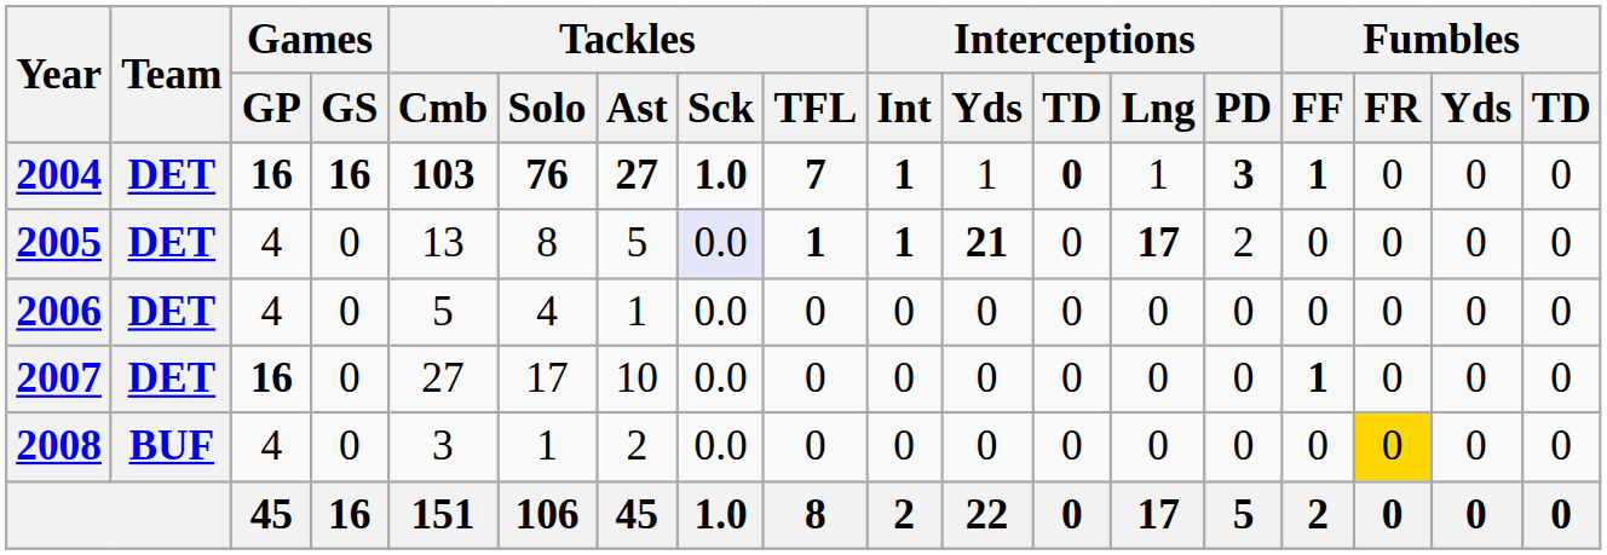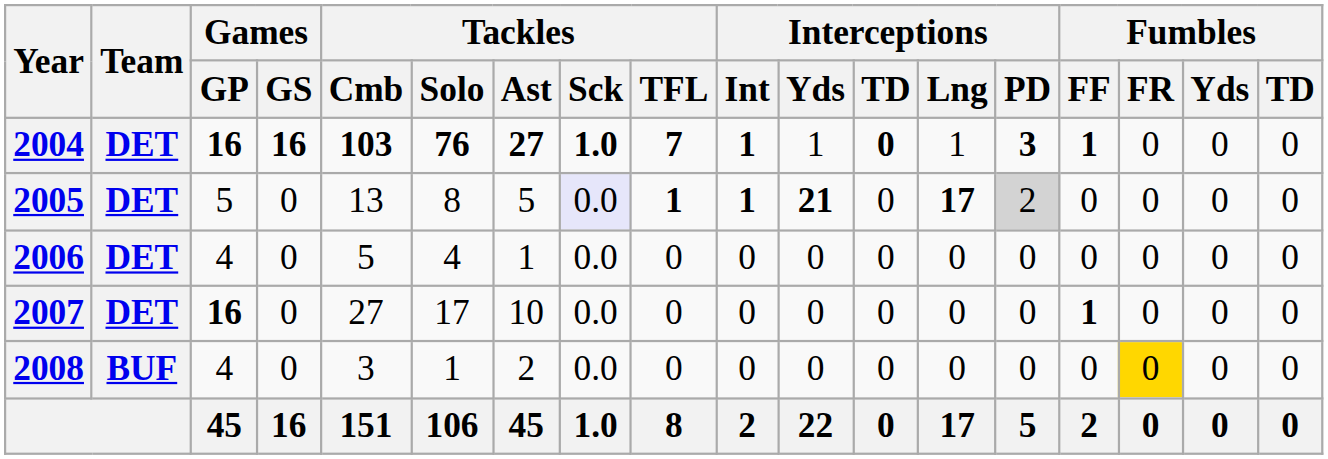2005 | Games / GP: 4 -> 5
2005 | Interceptions / PD: no background -> lightgrey background
